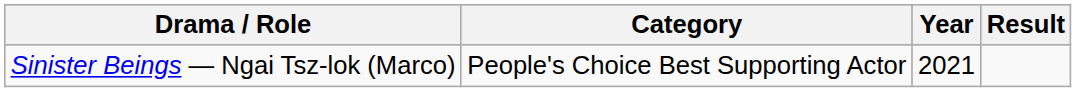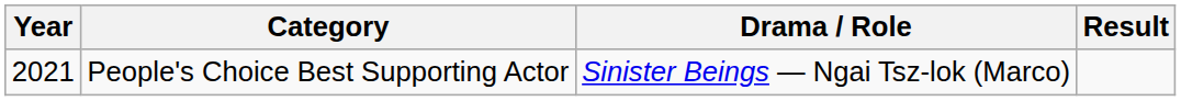columns swapped: Year <-> Drama / Role
